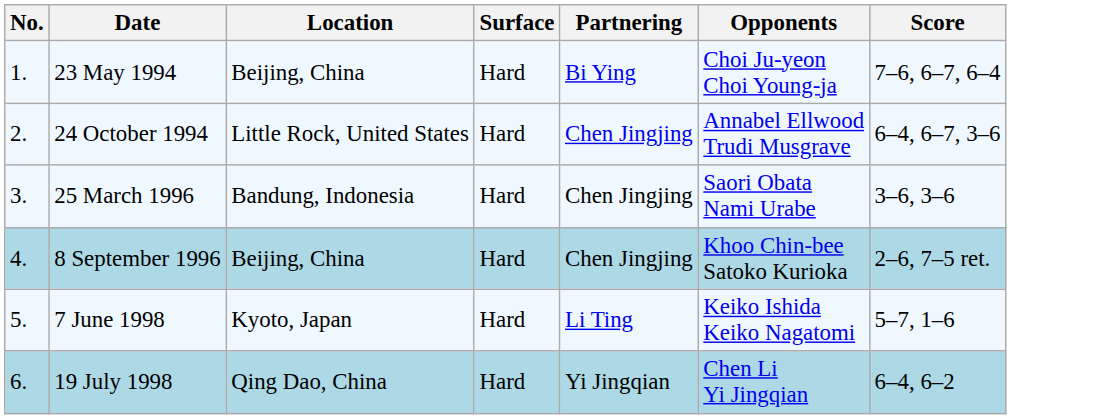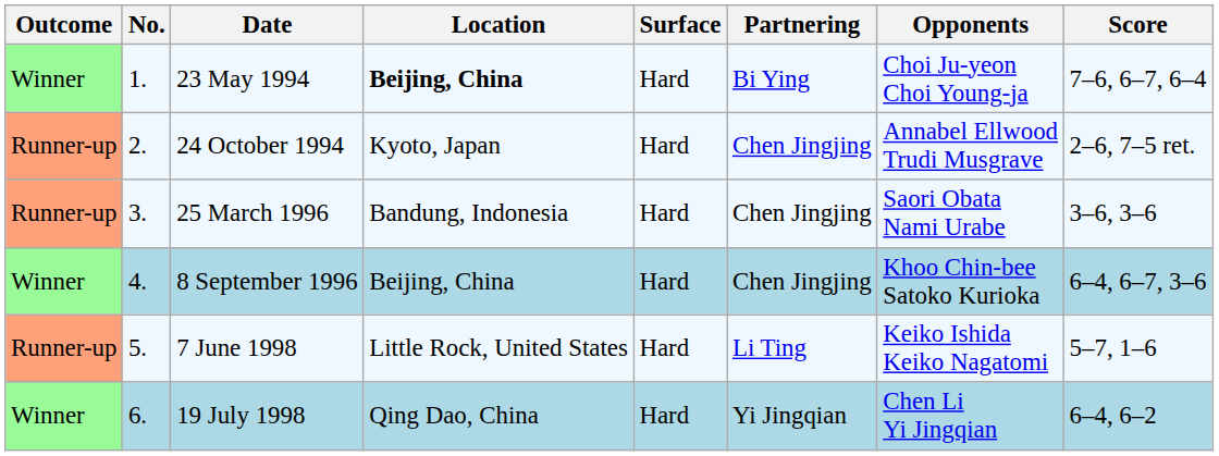+ column: Outcome | Winner | Runner-up | Runner-up | Winner | Runner-up | Winner
23 May 1994 | Location: normal -> bold
24 October 1994 | Location: Little Rock, United States -> Kyoto, Japan
24 October 1994 | Score: 6–4, 6–7, 3–6 -> 2–6, 7–5 ret.
8 September 1996 | Score: 2–6, 7–5 ret. -> 6–4, 6–7, 3–6
7 June 1998 | Location: Kyoto, Japan -> Little Rock, United States
